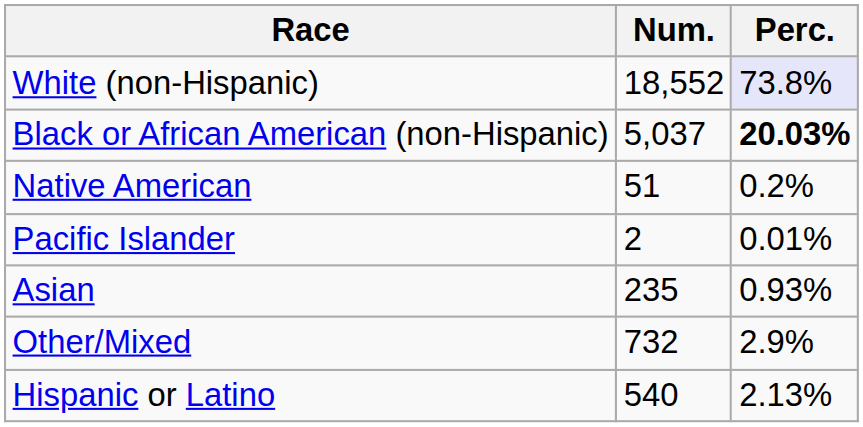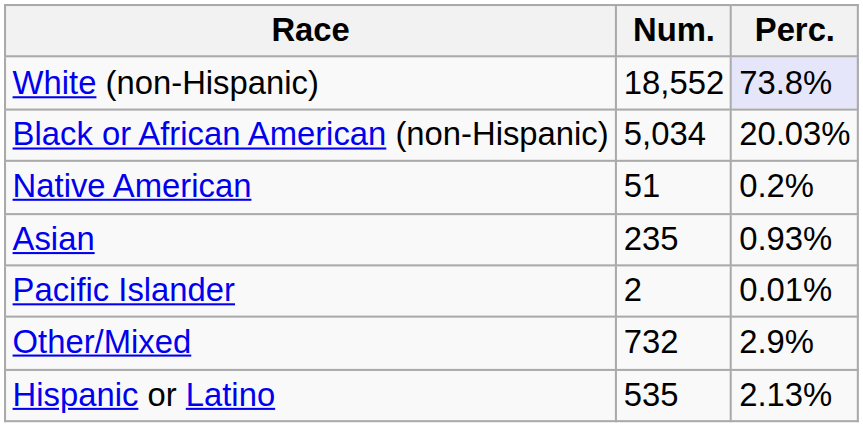Black or African American (non-Hispanic) | Num.: 5,037 -> 5,034
Black or African American (non-Hispanic) | Perc.: bold -> normal
rows swapped: Asian <-> Pacific Islander
Hispanic or Latino | Num.: 540 -> 535
